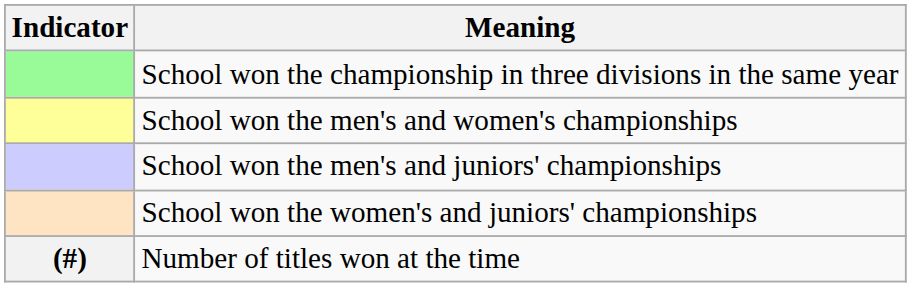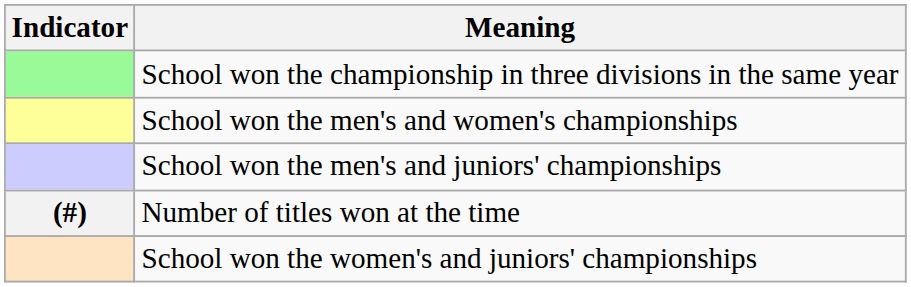rows swapped: School won the women's and juniors' championships <-> Number of titles won at the time
